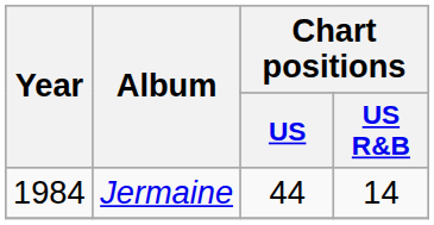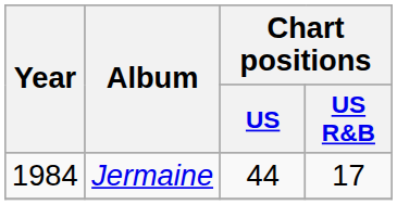Jermaine | Chart positions / US R&B: 14 -> 17
